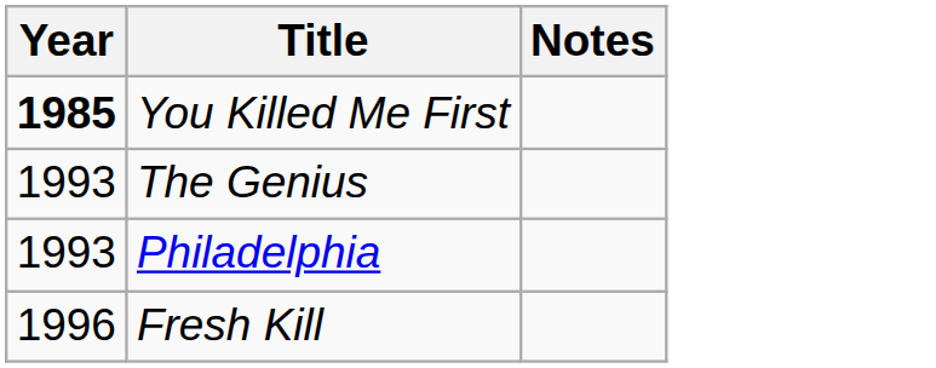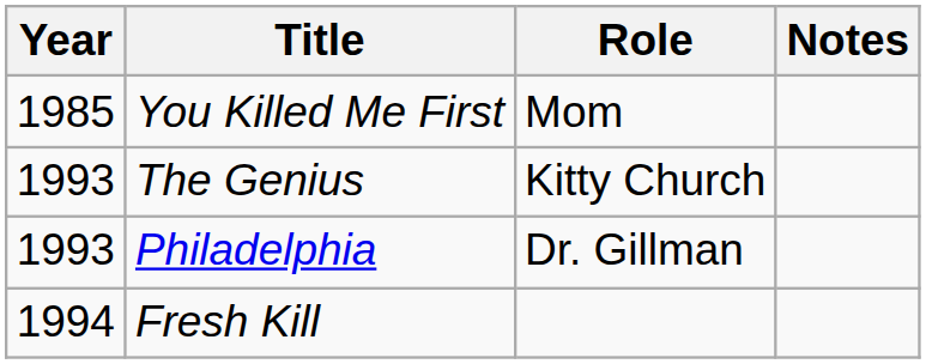+ column: Role | Mom | Kitty Church | Dr. Gillman
You Killed Me First | Year: bold -> normal
Fresh Kill | Year: 1996 -> 1994
